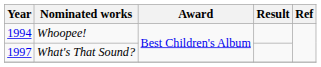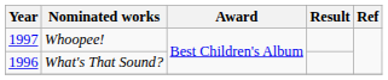Whoopee! | Year: 1994 -> 1997
What's That Sound? | Year: 1997 -> 1996
